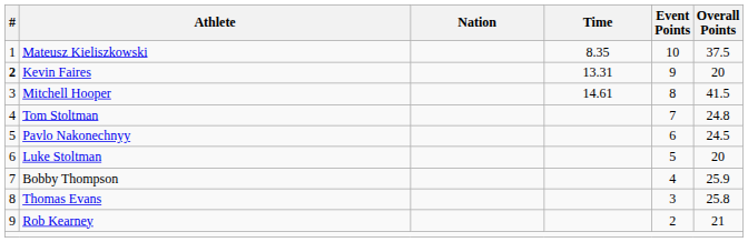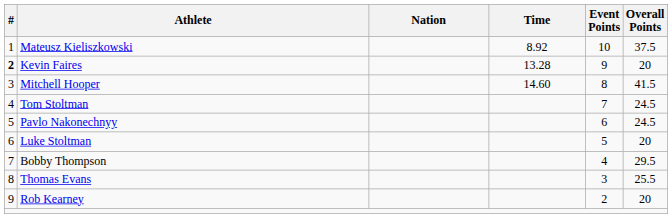Mateusz Kieliszkowski | Time: 8.35 -> 8.92
Kevin Faires | Time: 13.31 -> 13.28
Mitchell Hooper | Time: 14.61 -> 14.60
Tom Stoltman | Overall Points: 24.8 -> 24.5
Bobby Thompson | Overall Points: 25.9 -> 29.5
Thomas Evans | Overall Points: 25.8 -> 25.5
Rob Kearney | Overall Points: 21 -> 20
